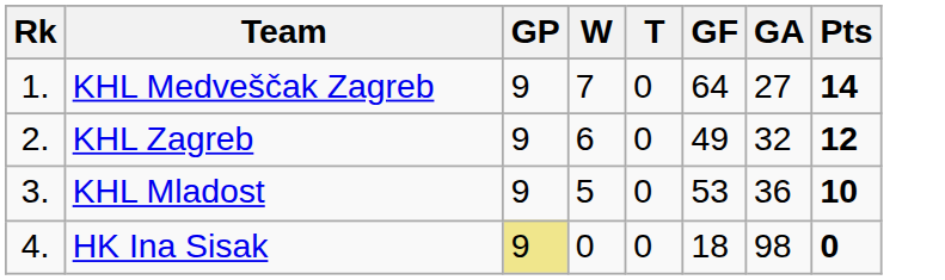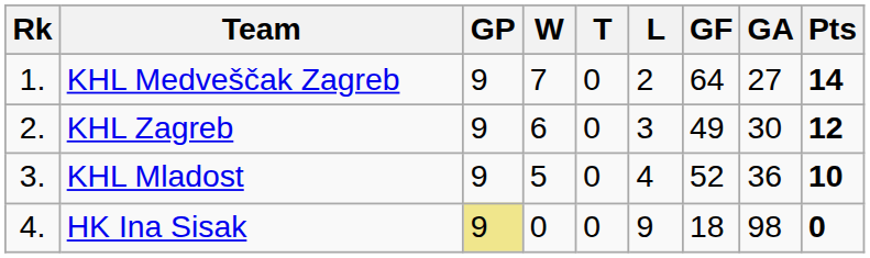+ column: L | 2 | 3 | 4 | 9
KHL Zagreb | GA: 32 -> 30
KHL Mladost | GF: 53 -> 52
